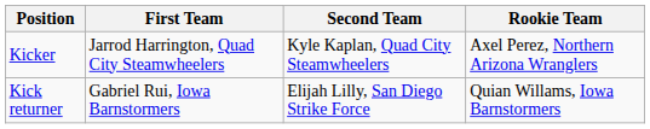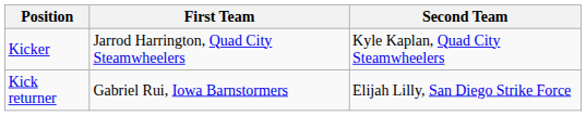- column: Rookie Team | Axel Perez, Northern Arizona Wranglers | Quian Willams, Iowa Barnstormers
